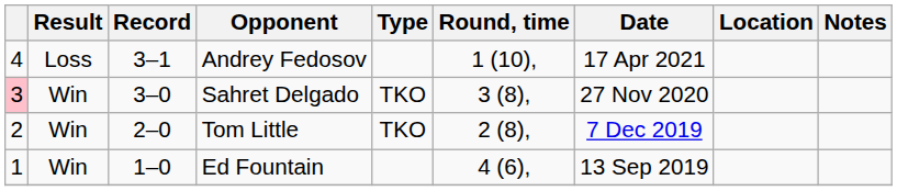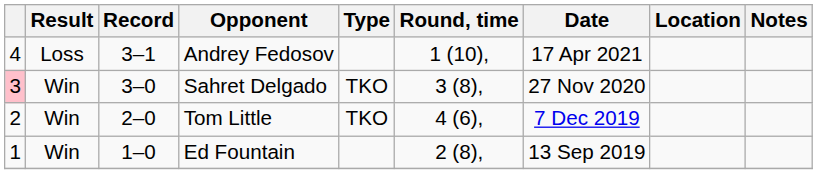Tom Little | Round, time: 2 (8), -> 4 (6),
Ed Fountain | Round, time: 4 (6), -> 2 (8),
